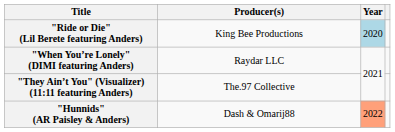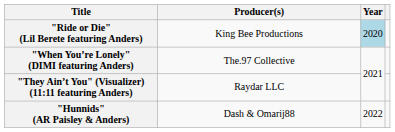"When You’re Lonely" (DIMI featuring Anders) | Producer(s): Raydar LLC -> The.97 Collective
"They Ain’t You" (Visualizer) (11:11 featuring Anders) | Producer(s): The.97 Collective -> Raydar LLC
"Hunnids" (AR Paisley & Anders) | Year: lightsalmon background -> no background
